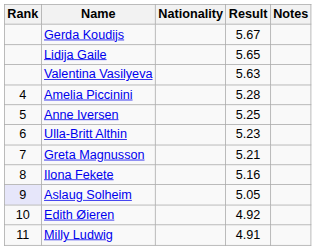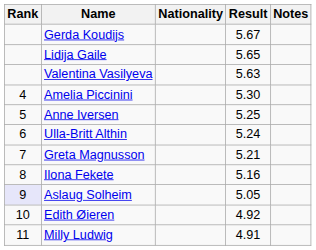Amelia Piccinini | Result: 5.28 -> 5.30
Ulla-Britt Althin | Result: 5.23 -> 5.24
